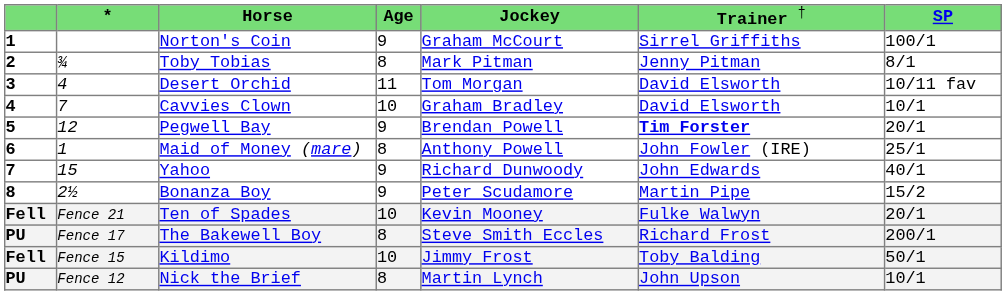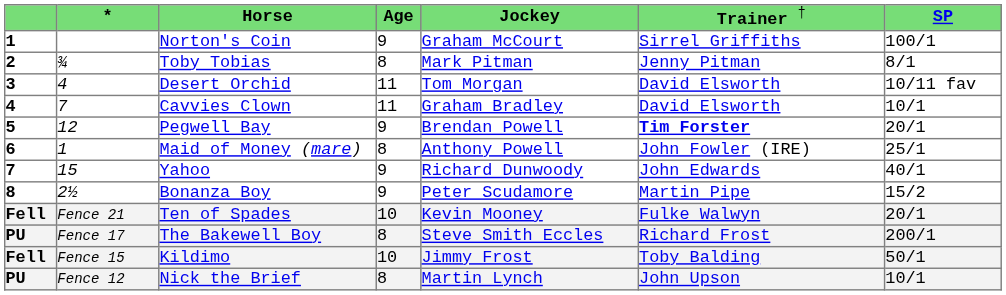Cavvies Clown | column 4: 10 -> 11
